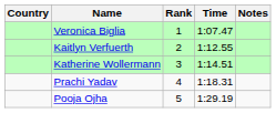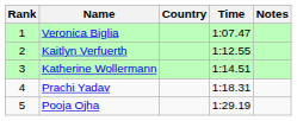columns swapped: Rank <-> Country
